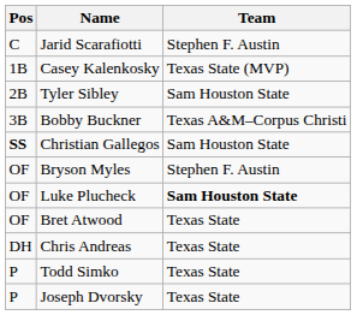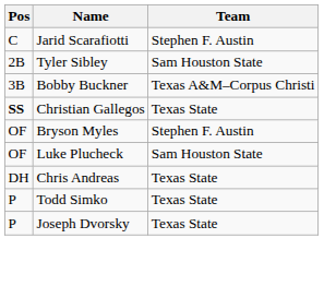- row: 1B | Casey Kalenkosky | Texas State (MVP)
Christian Gallegos | Team: Sam Houston State -> Texas State
Luke Plucheck | Team: bold -> normal
- row: OF | Bret Atwood | Texas State
